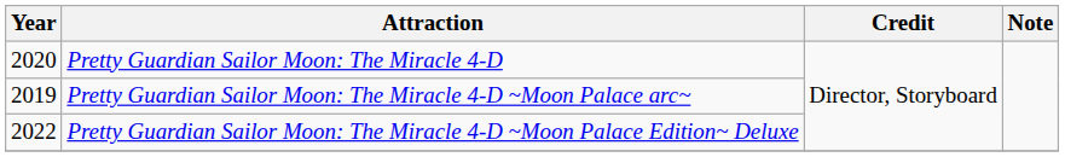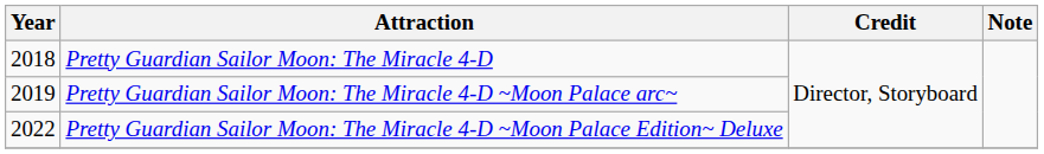Pretty Guardian Sailor Moon: The Miracle 4-D | Year: 2020 -> 2018
